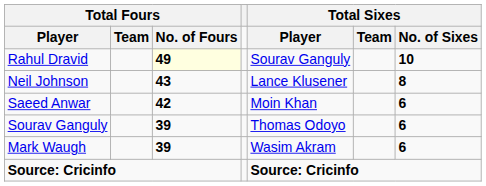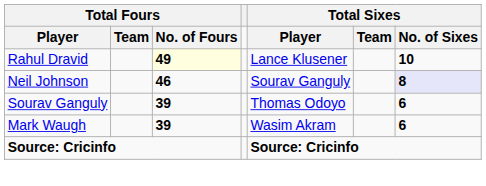Rahul Dravid | column 5: Sourav Ganguly -> Lance Klusener
Neil Johnson | column 3: 43 -> 46
Neil Johnson | column 5: Lance Klusener -> Sourav Ganguly
Neil Johnson | column 7: no background -> lavender background
- row: Saeed Anwar | 42 | Moin Khan | 6
